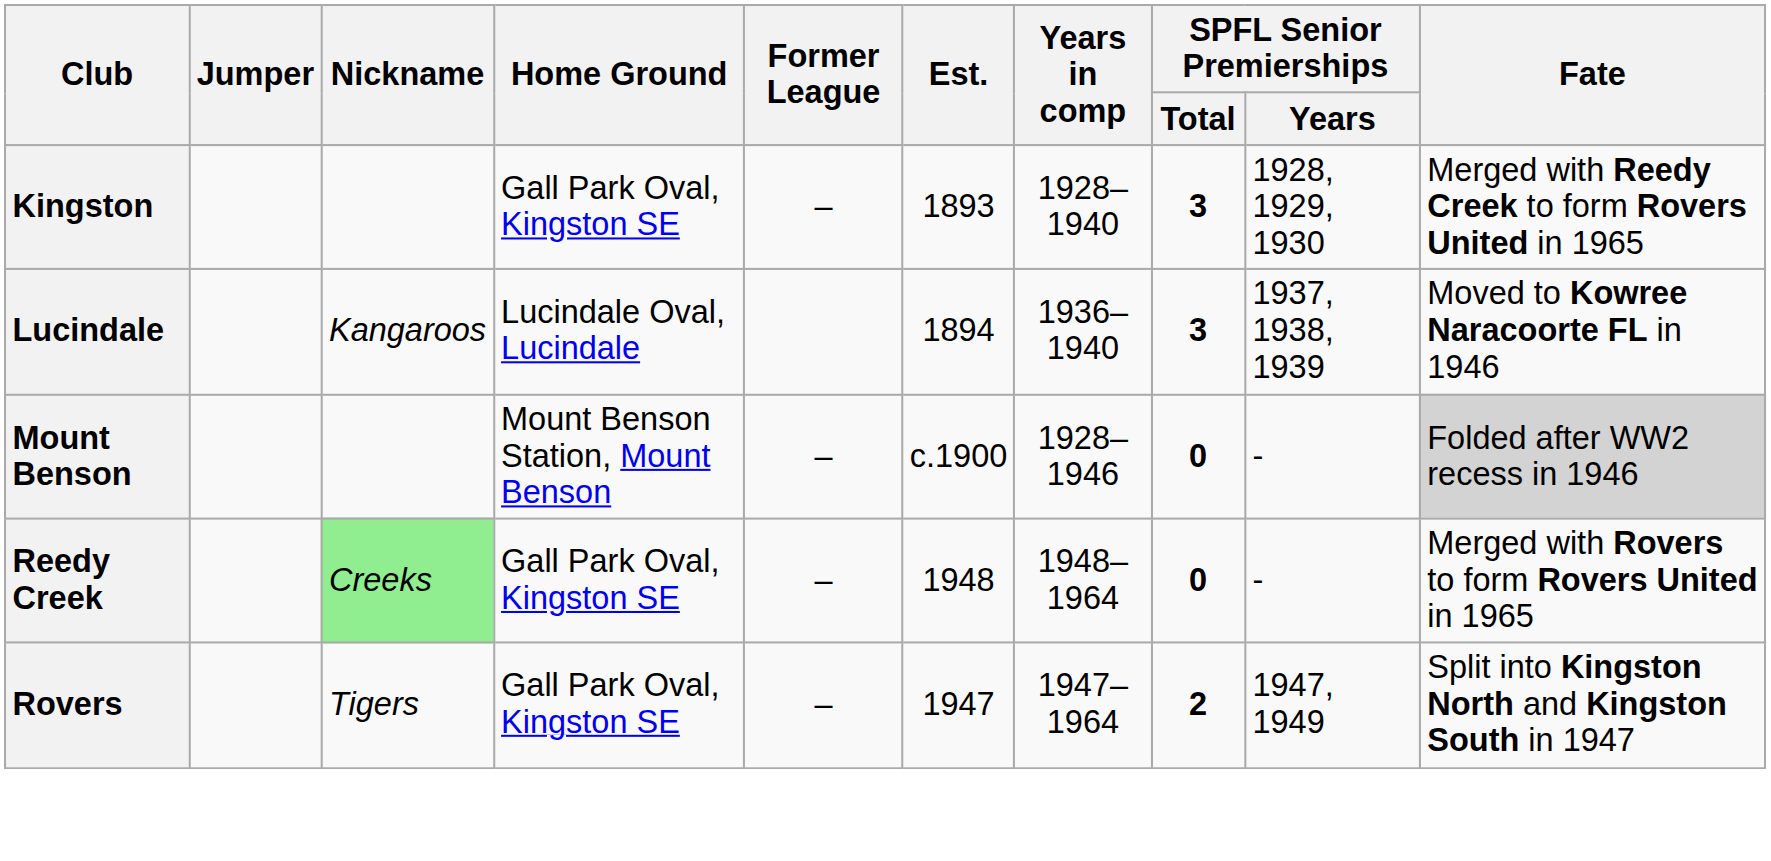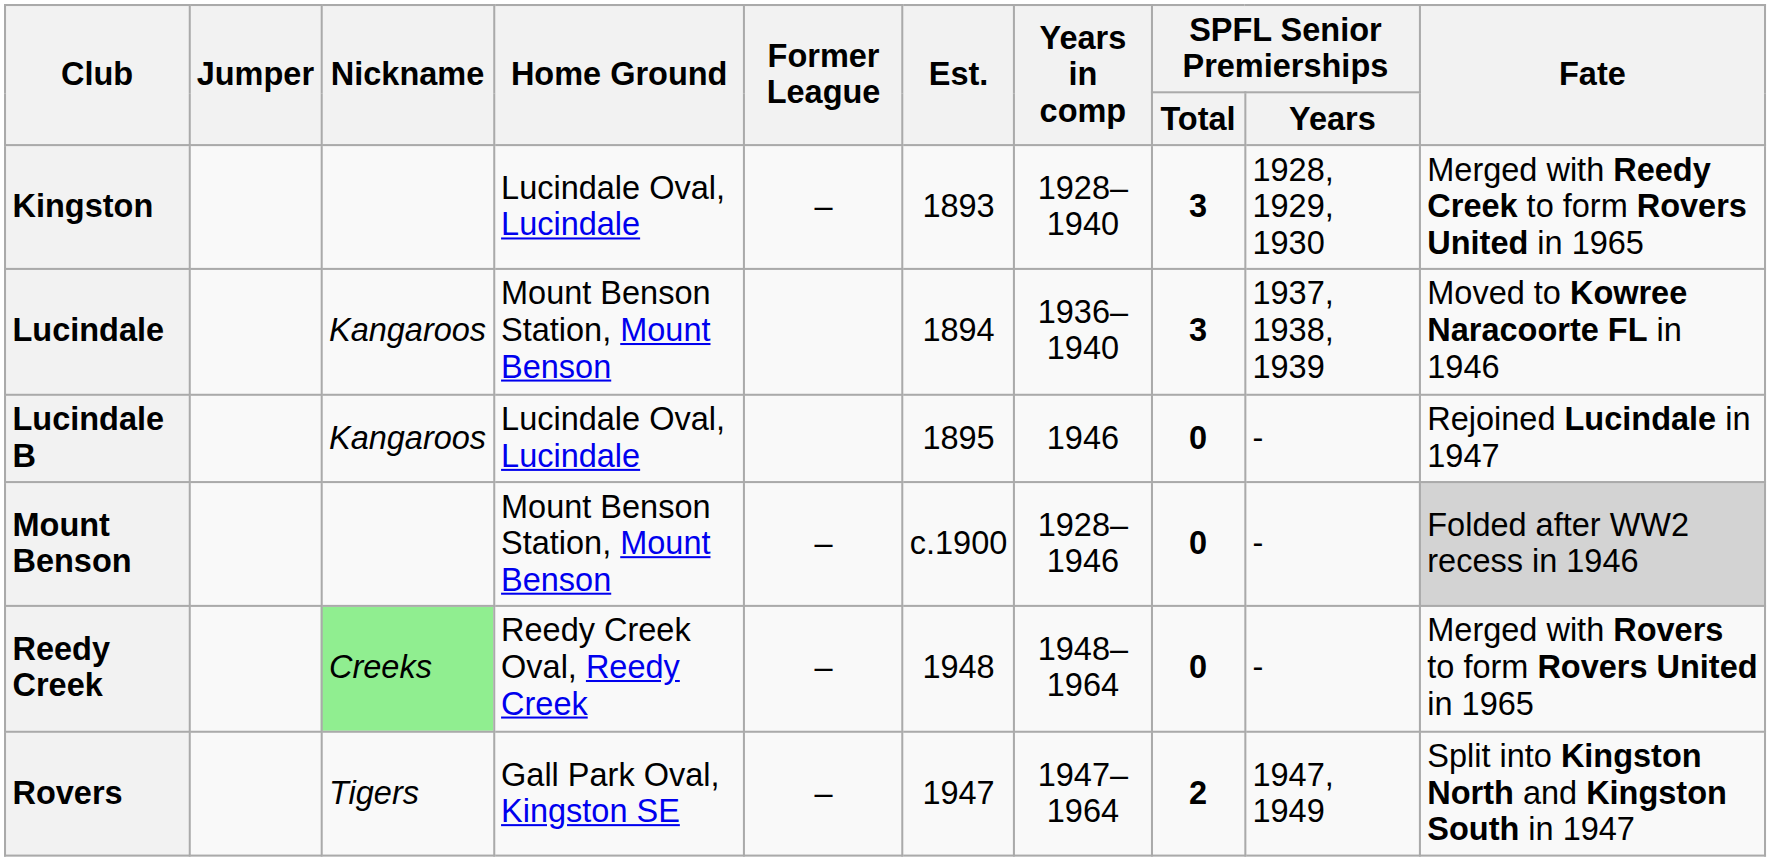Kingston | Home Ground: Gall Park Oval, Kingston SE -> Lucindale Oval, Lucindale
Lucindale | Home Ground: Lucindale Oval, Lucindale -> Mount Benson Station, Mount Benson
+ row: Lucindale B | Kangaroos | Lucindale Oval, Lucindale | 1895 | 1946 | 0 | - | Rejoined Lucindale in 1947
Reedy Creek | Home Ground: Gall Park Oval, Kingston SE -> Reedy Creek Oval, Reedy Creek
